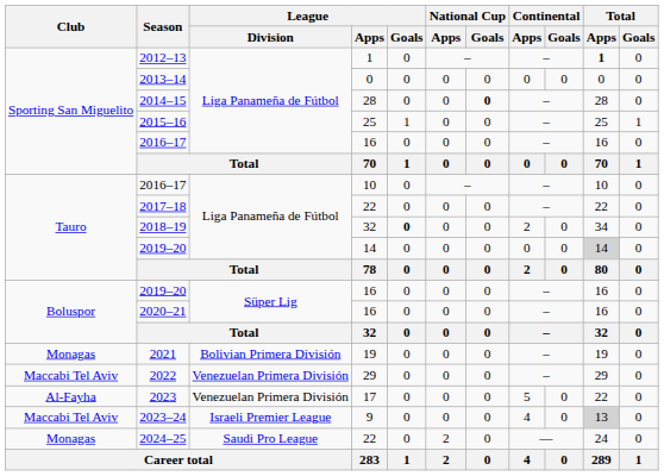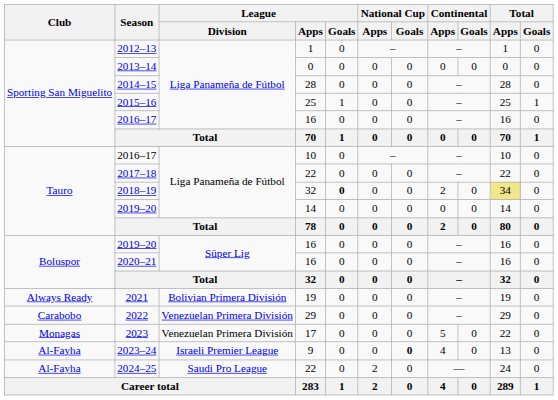2012–13 | Total / Apps: bold -> normal
2014–15 | National Cup / Goals: bold -> normal
2018–19 | Total / Apps: no background -> khaki background
2019–20 / 14 | Total / Apps: lightgrey background -> no background
2021 | Club: Monagas -> Always Ready
2022 | Club: Maccabi Tel Aviv -> Carabobo
2023 | Club: Al-Fayha -> Monagas
2023–24 | Club: Maccabi Tel Aviv -> Al-Fayha
2023–24 | National Cup / Goals: normal -> bold
2023–24 | Total / Apps: lightgrey background -> no background
2024–25 | Club: Monagas -> Al-Fayha
